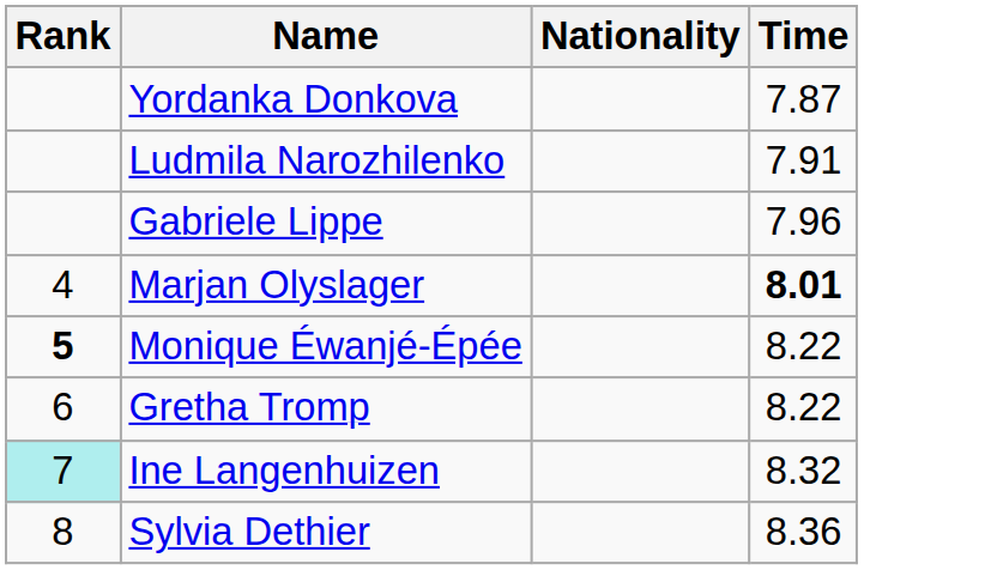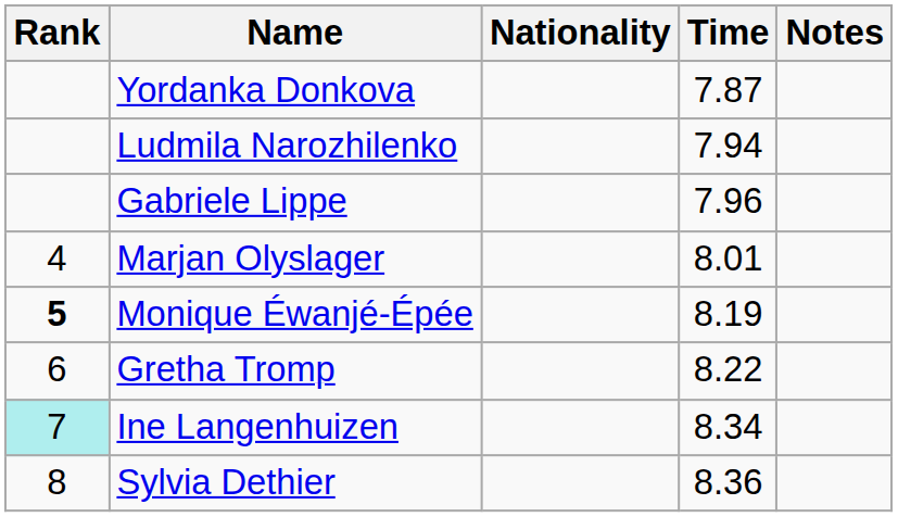+ column: Notes
Ludmila Narozhilenko | Time: 7.91 -> 7.94
Marjan Olyslager | Time: bold -> normal
Monique Éwanjé-Épée | Time: 8.22 -> 8.19
Ine Langenhuizen | Time: 8.32 -> 8.34
